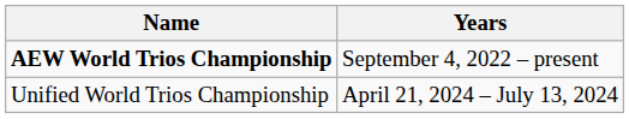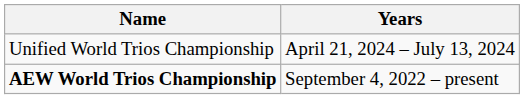rows swapped: AEW World Trios Championship <-> Unified World Trios Championship
